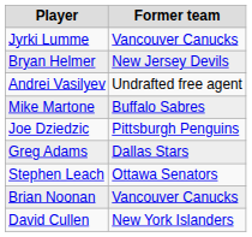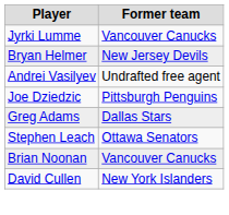- row: Mike Martone | Buffalo Sabres
